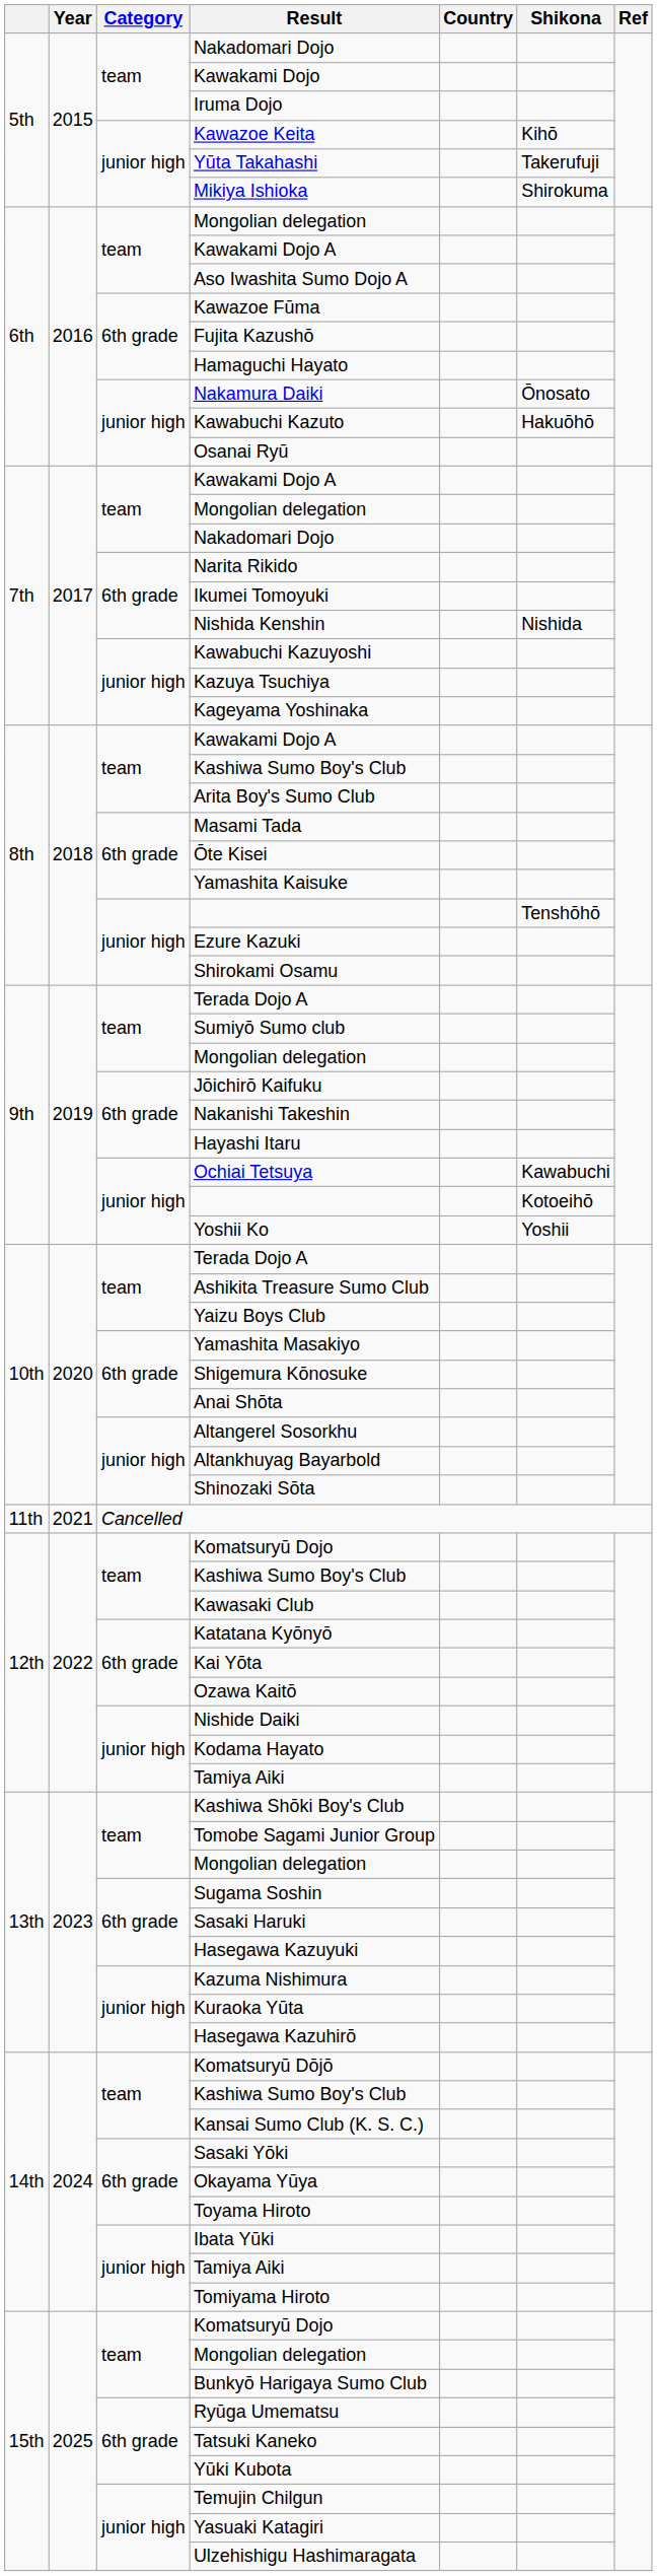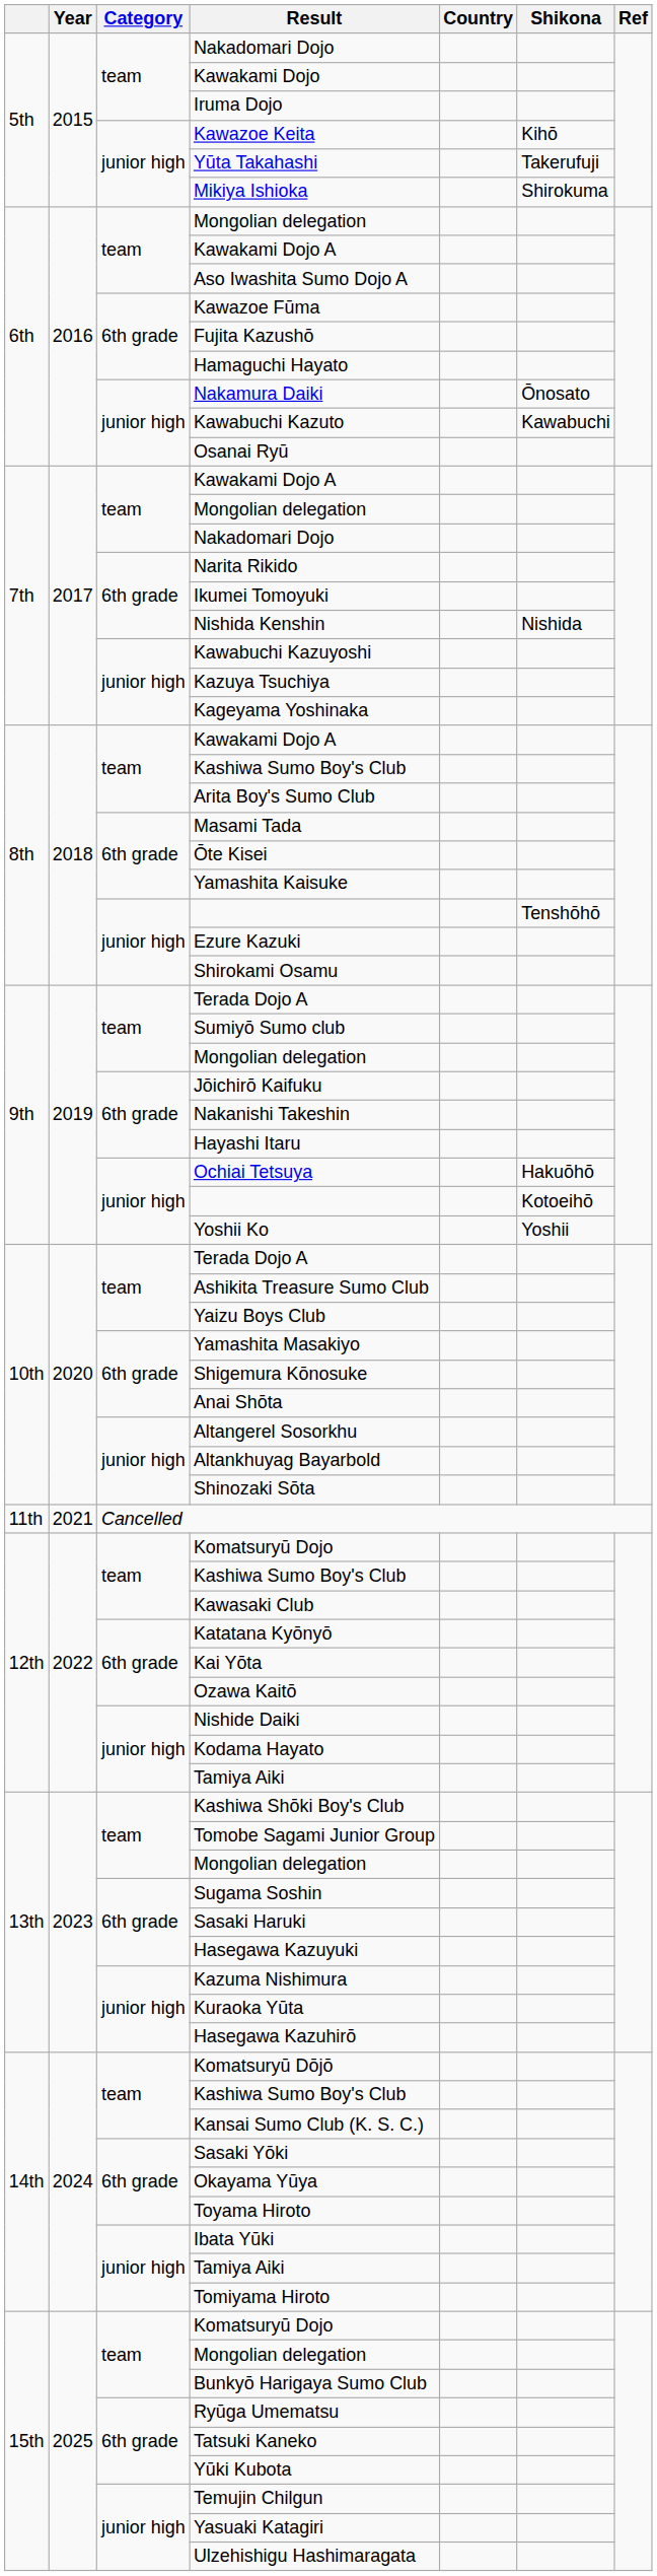Kawabuchi Kazuto | Shikona: Hakuōhō -> Kawabuchi
Ochiai Tetsuya | Shikona: Kawabuchi -> Hakuōhō
